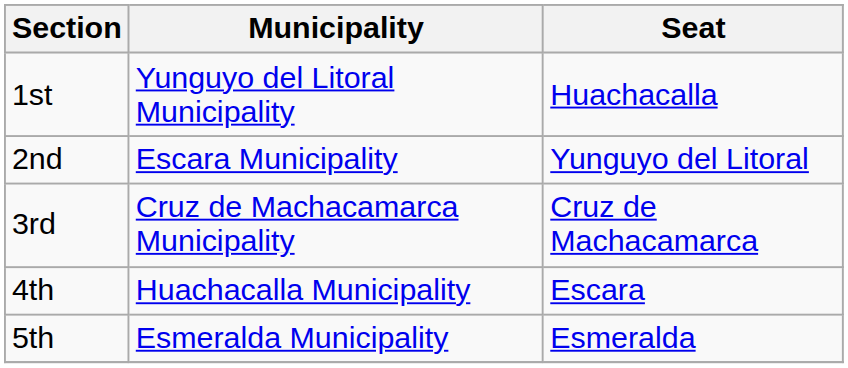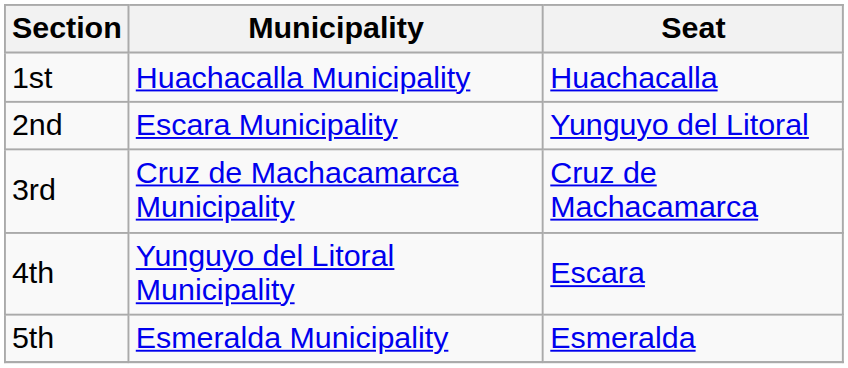1st | Municipality: Yunguyo del Litoral Municipality -> Huachacalla Municipality
4th | Municipality: Huachacalla Municipality -> Yunguyo del Litoral Municipality
